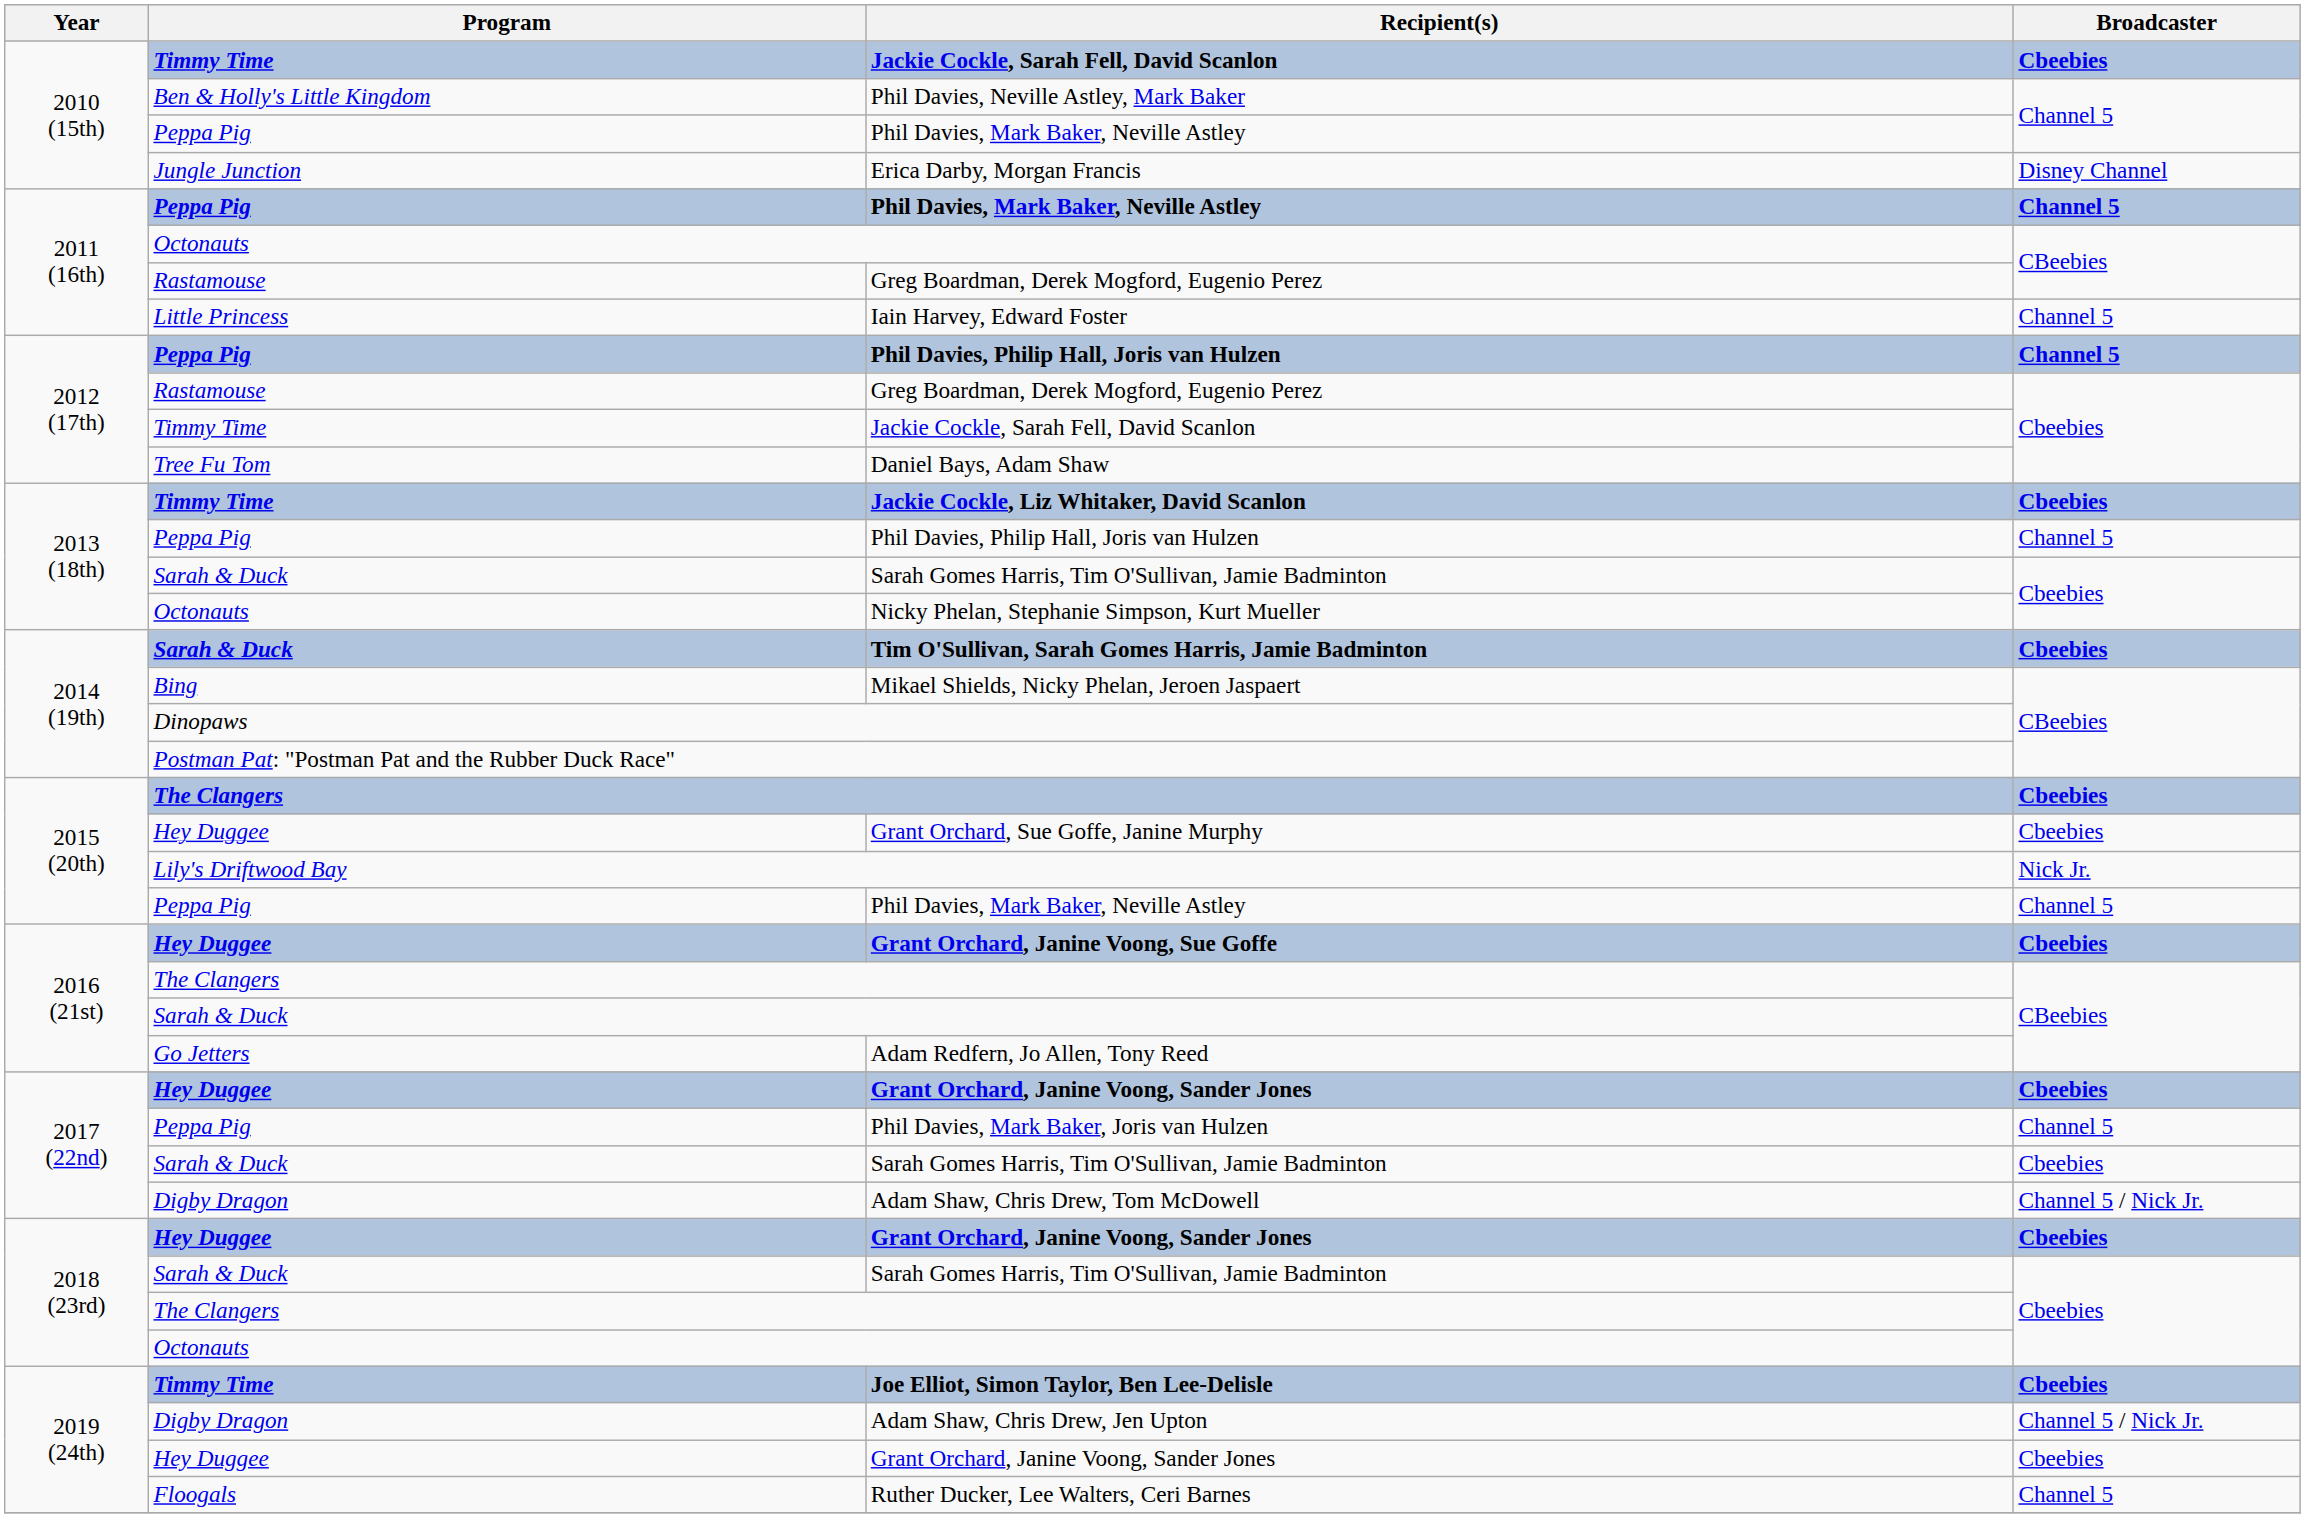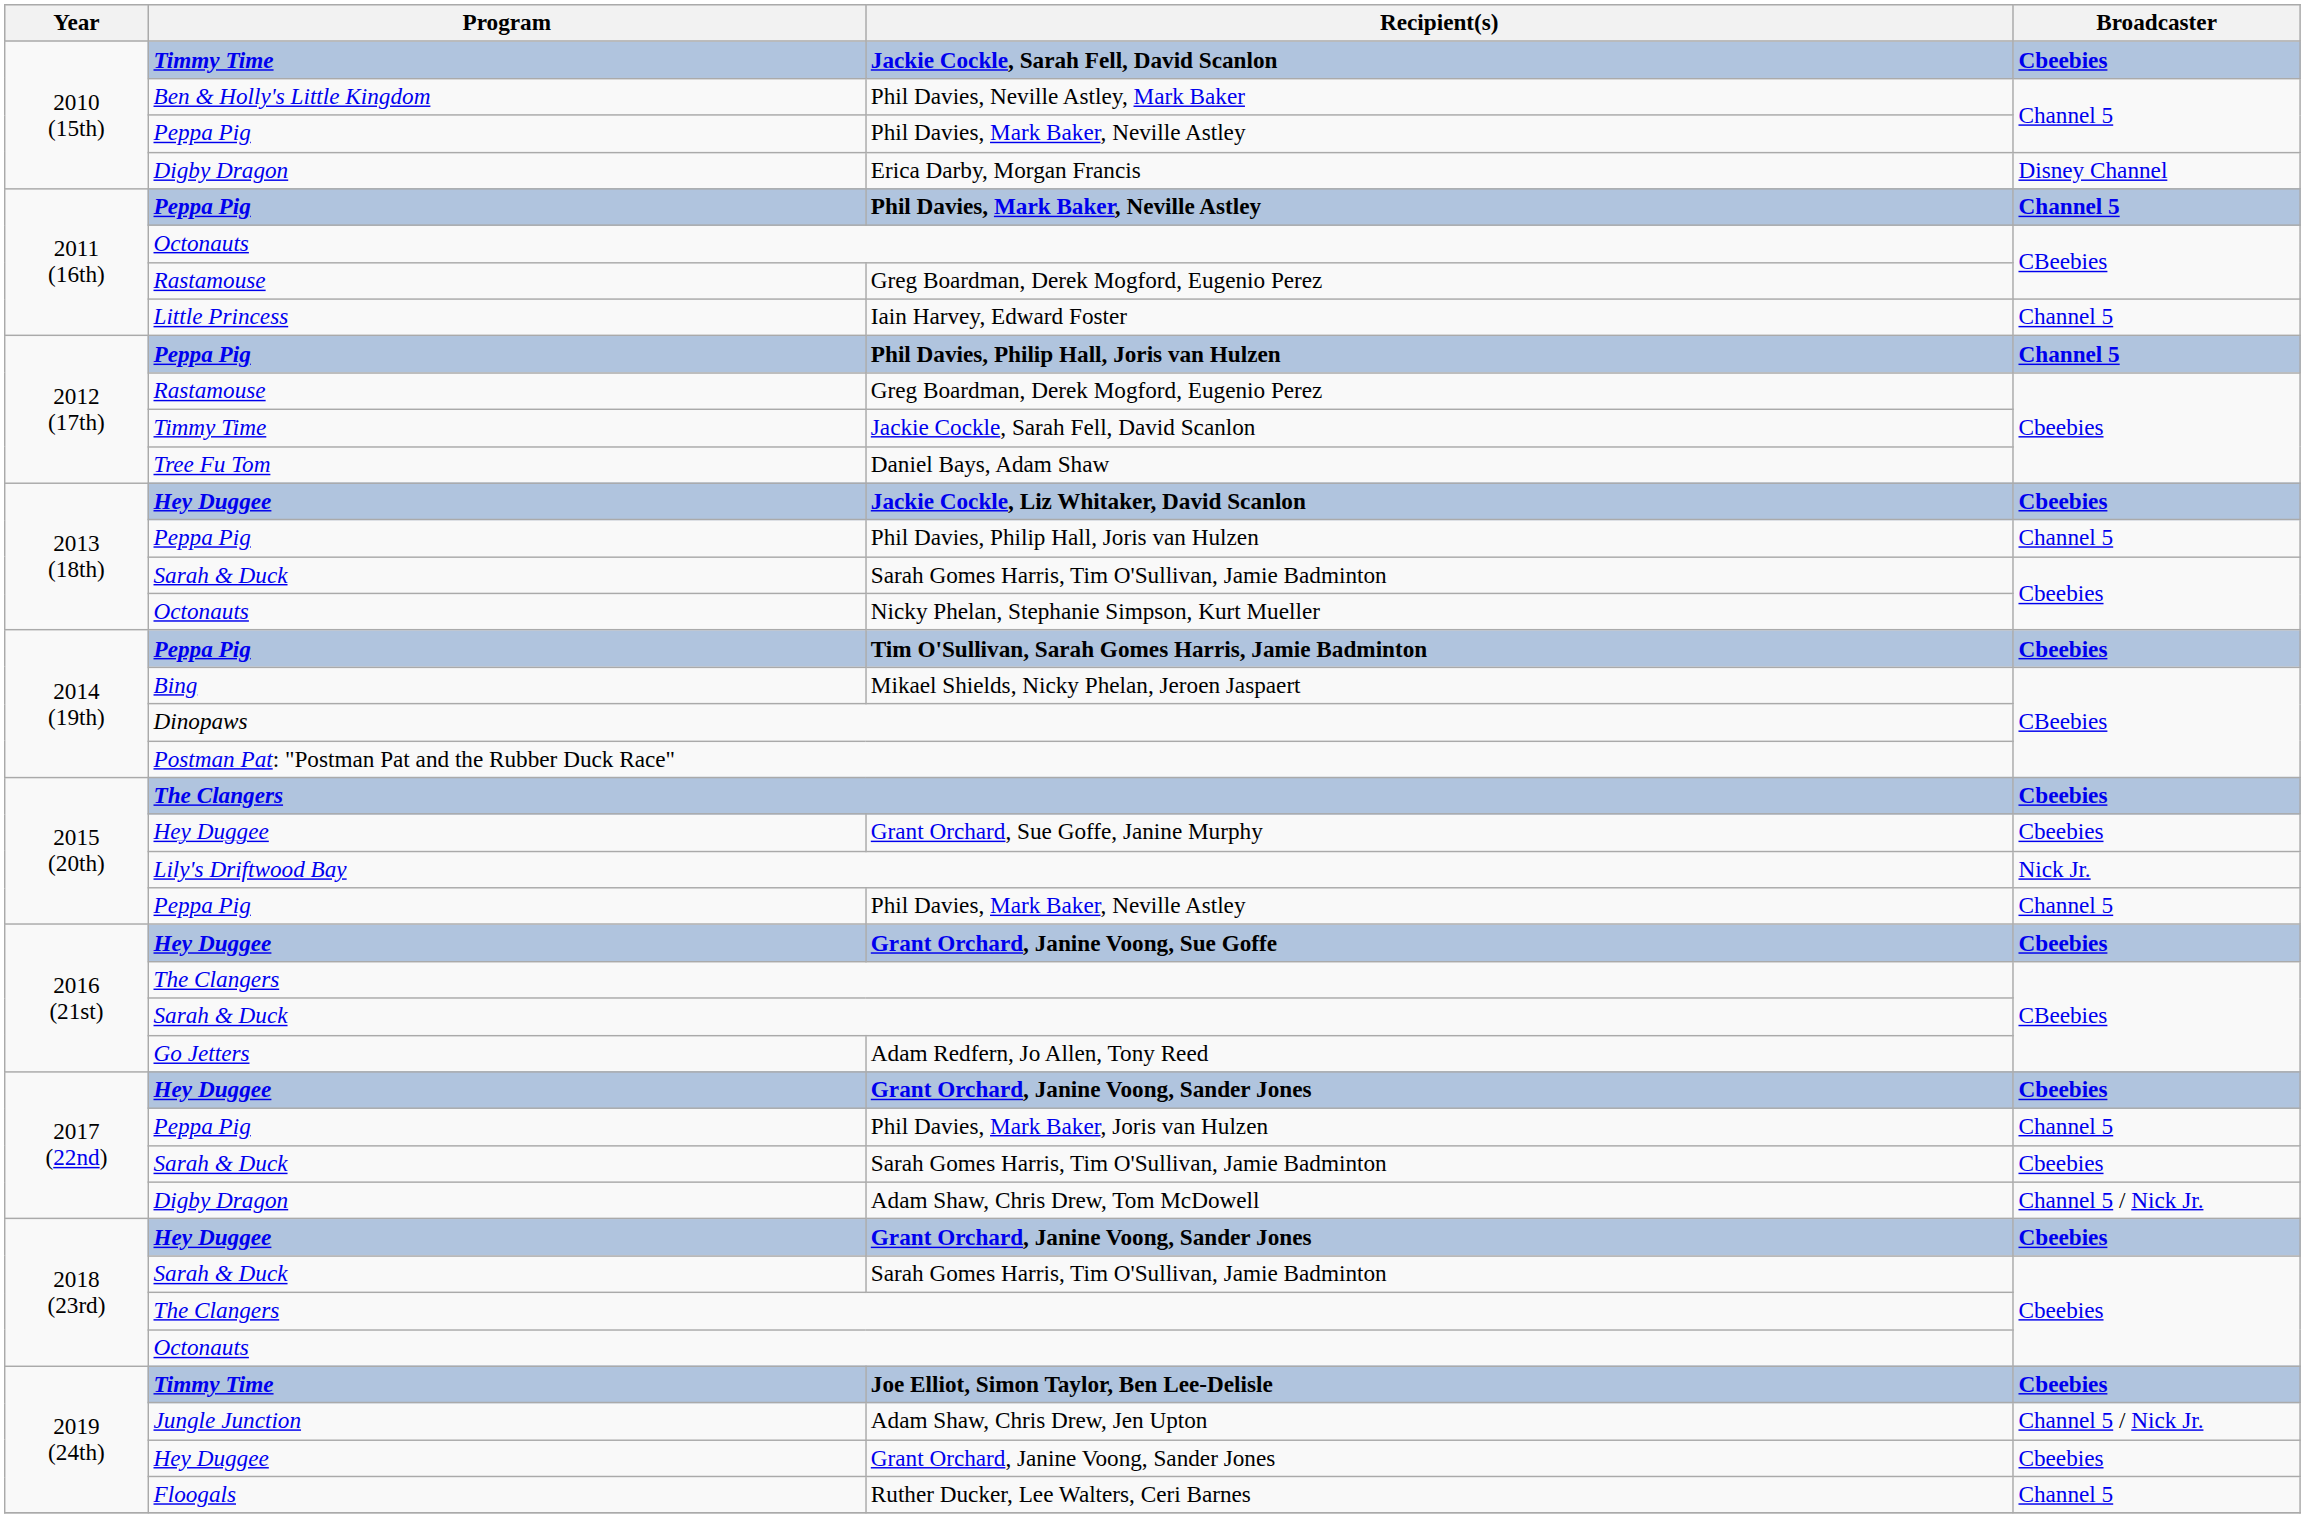Erica Darby, Morgan Francis | Program: Jungle Junction -> Digby Dragon
Jackie Cockle, Liz Whitaker, David Scanlon | Program: Timmy Time -> Hey Duggee
Tim O'Sullivan, Sarah Gomes Harris, Jamie Badminton | Program: Sarah & Duck -> Peppa Pig
Adam Shaw, Chris Drew, Jen Upton | Program: Digby Dragon -> Jungle Junction
